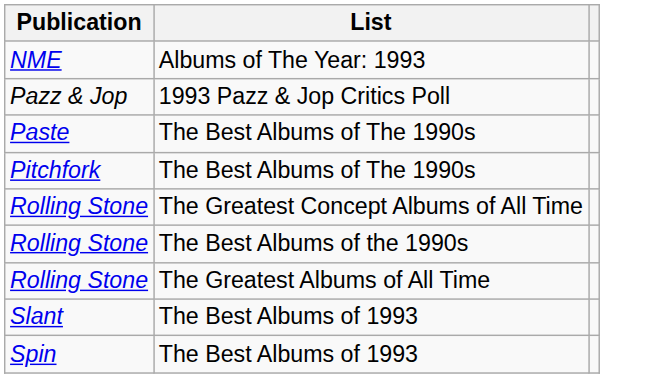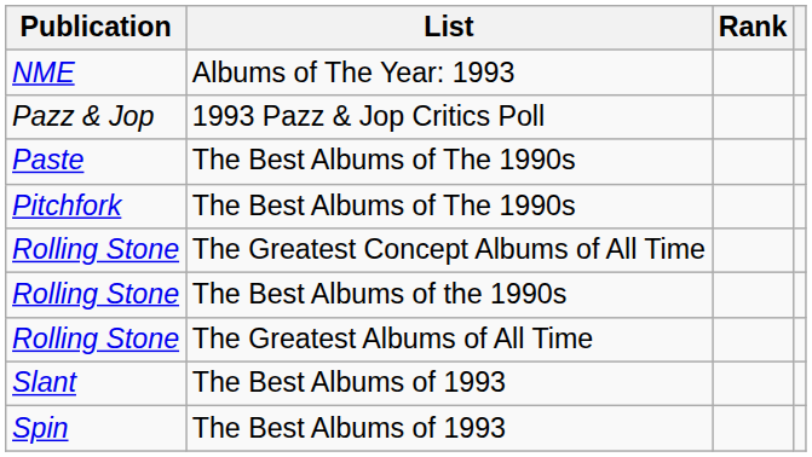+ column: Rank
